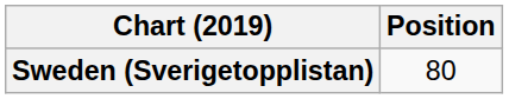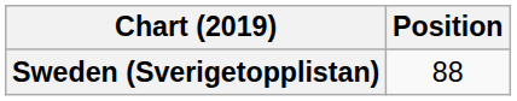Sweden (Sverigetopplistan) | Position: 80 -> 88
